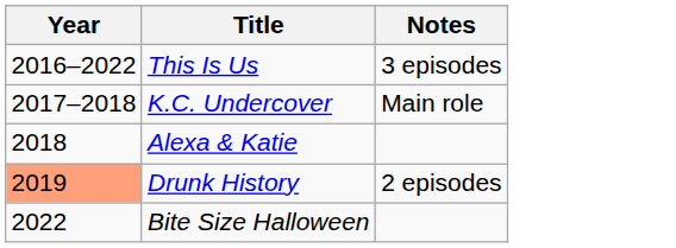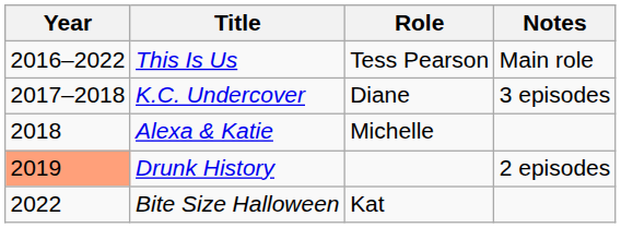+ column: Role | Tess Pearson | Diane | Michelle | Kat
This Is Us | Notes: 3 episodes -> Main role
K.C. Undercover | Notes: Main role -> 3 episodes
